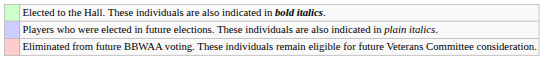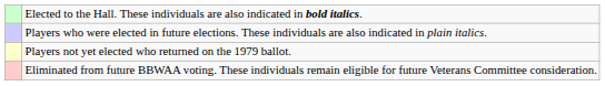+ row: Players not yet elected who returned on the 1979 ballot.
